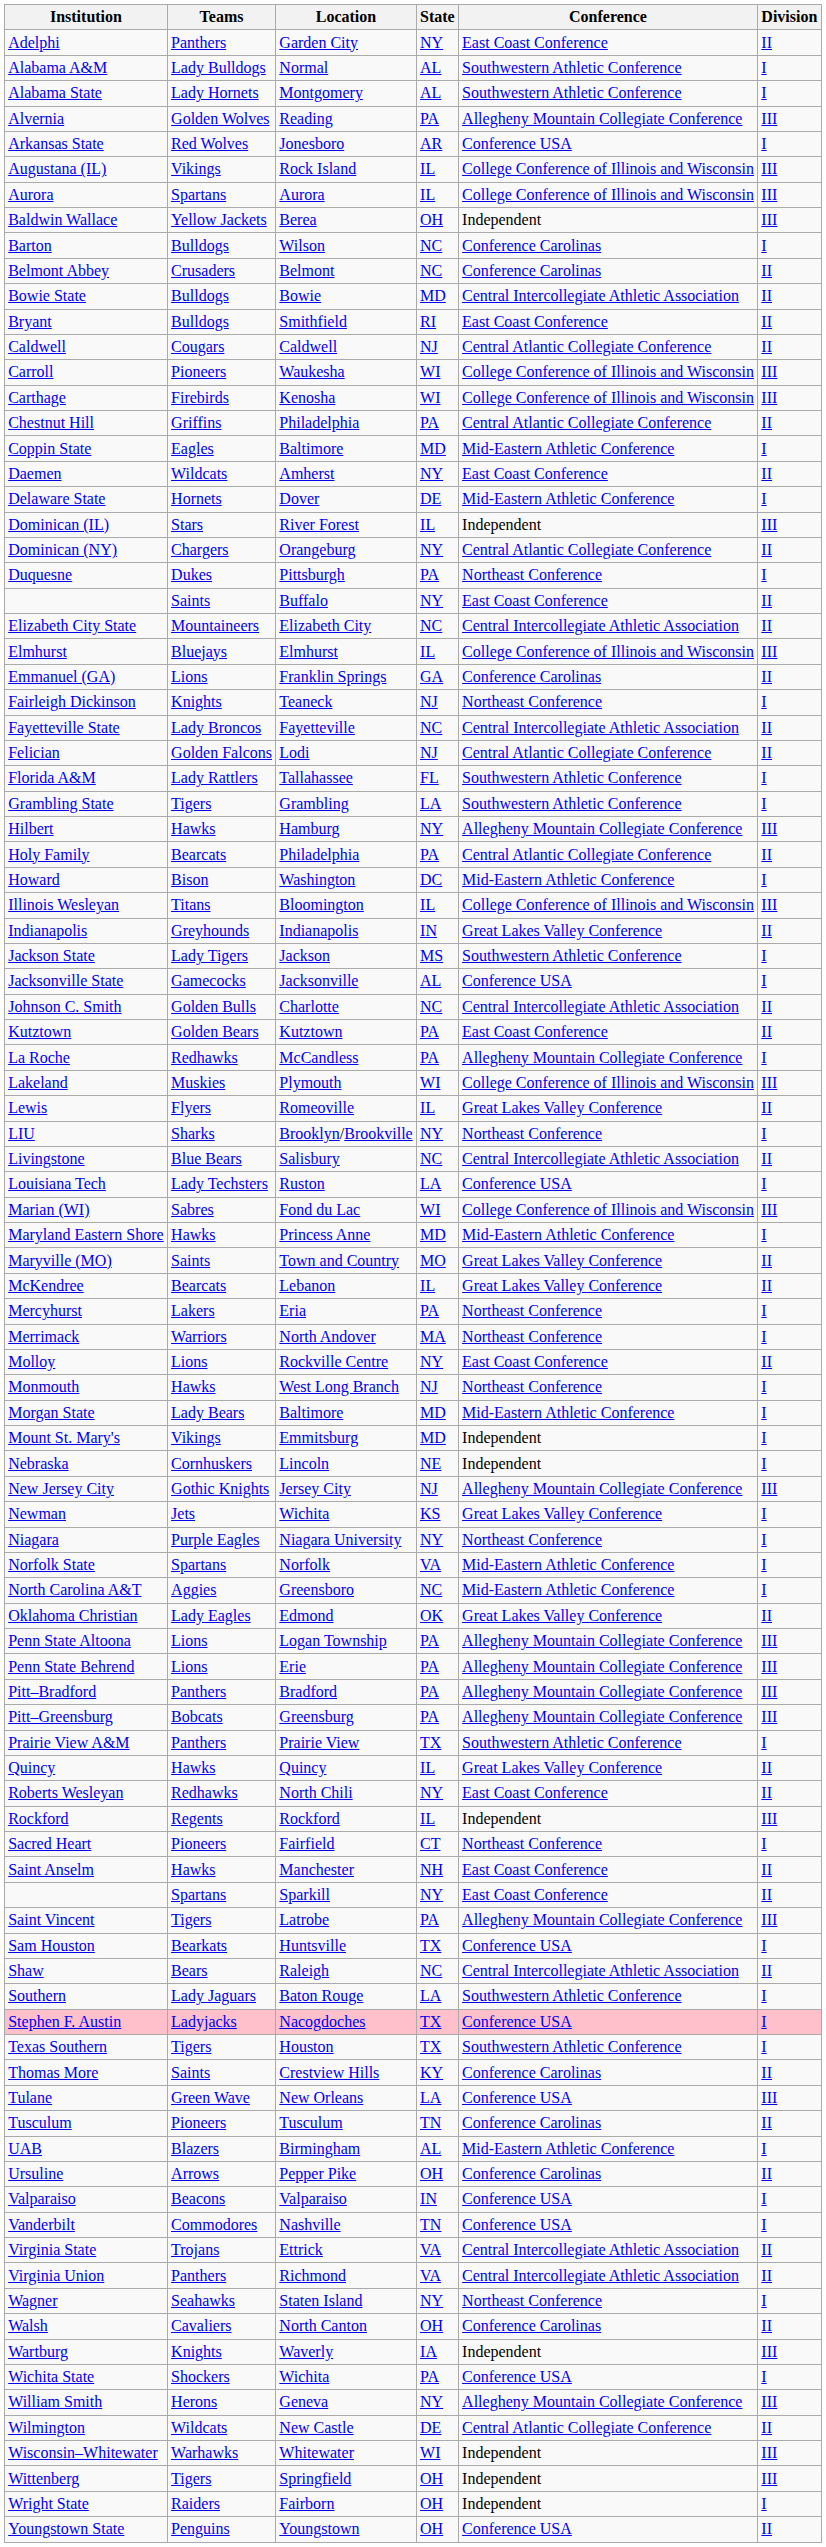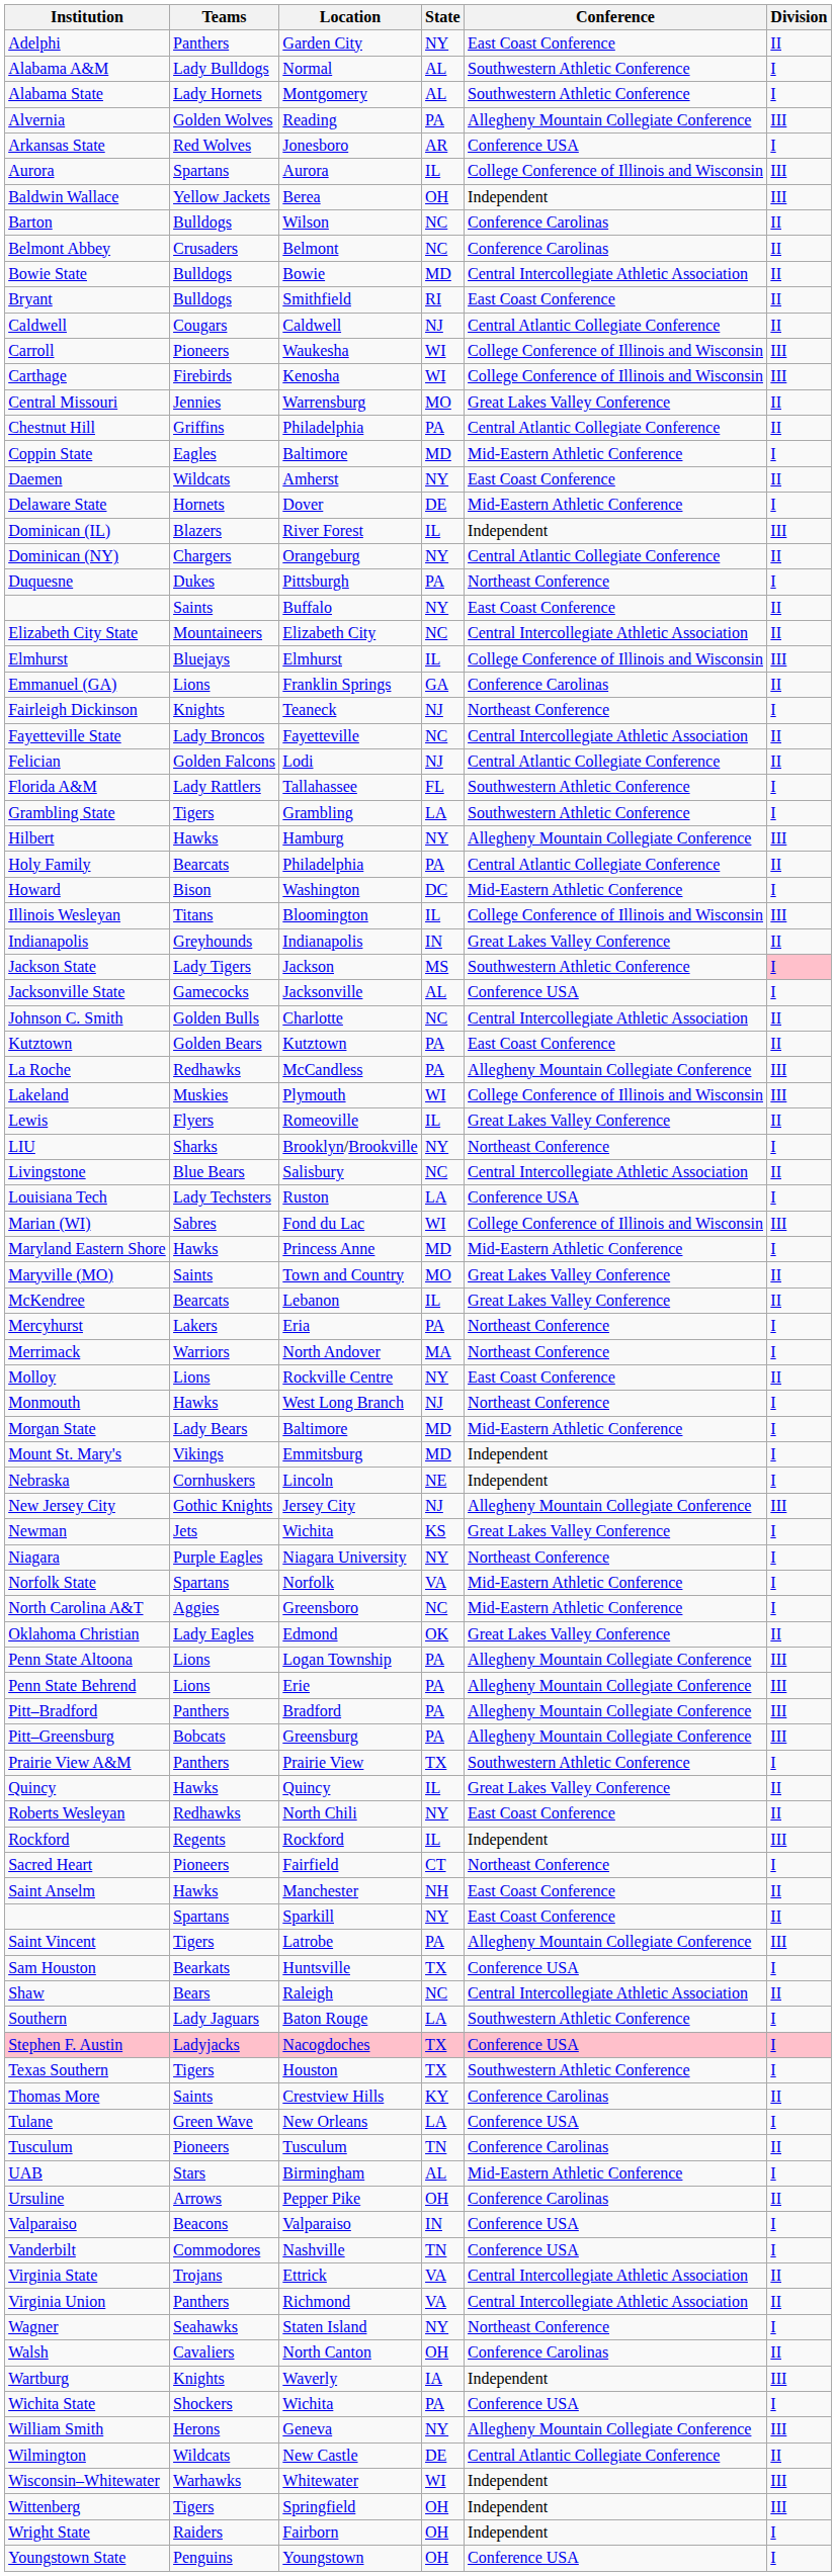- row: Augustana (IL) | Vikings | Rock Island | IL | College Conference of Illinois and Wisconsin | III
Barton | Division: I -> II
+ row: Central Missouri | Jennies | Warrensburg | MO | Great Lakes Valley Conference | II
Dominican (IL) | Teams: Stars -> Blazers
Jackson State | Division: no background -> pink background
La Roche | Division: I -> III
Tulane | Division: III -> I
UAB | Teams: Blazers -> Stars
Youngstown State | Division: II -> I
